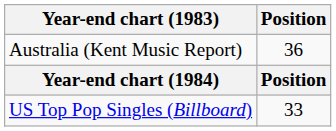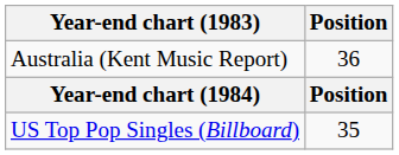US Top Pop Singles (Billboard) | Position: 33 -> 35
